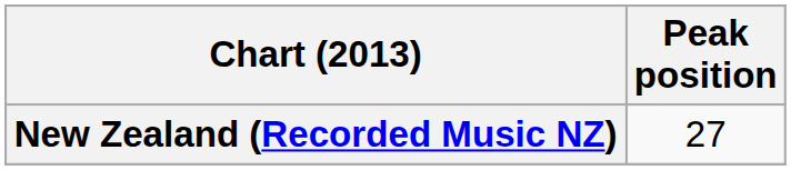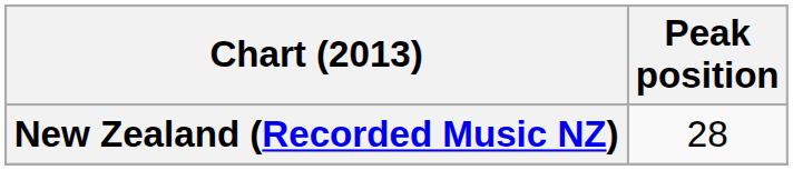New Zealand (Recorded Music NZ) | Peak position: 27 -> 28
